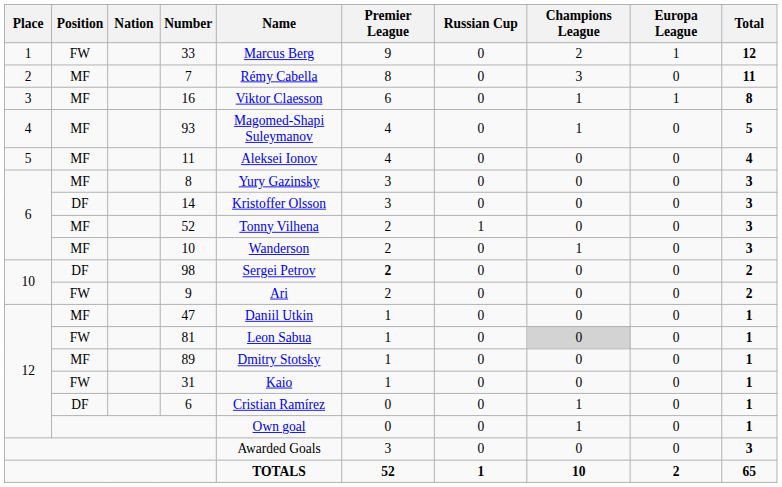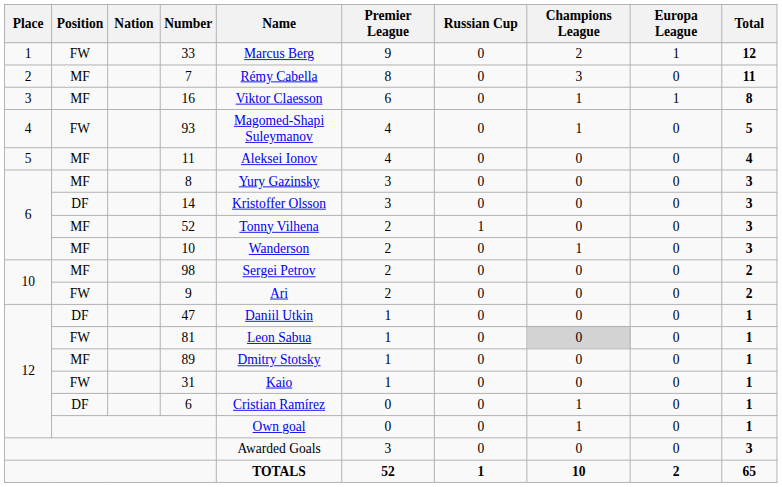93 | Position: MF -> FW
98 | Position: DF -> MF
98 | Premier League: bold -> normal
47 | Position: MF -> DF
